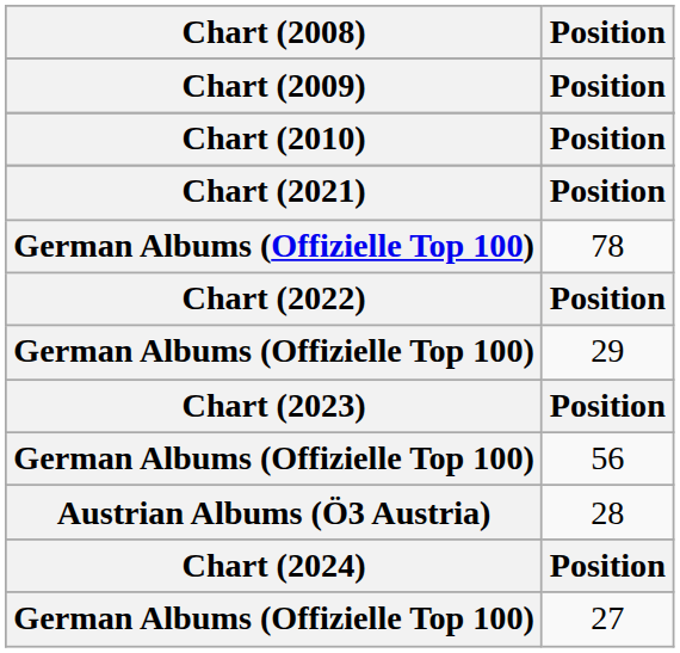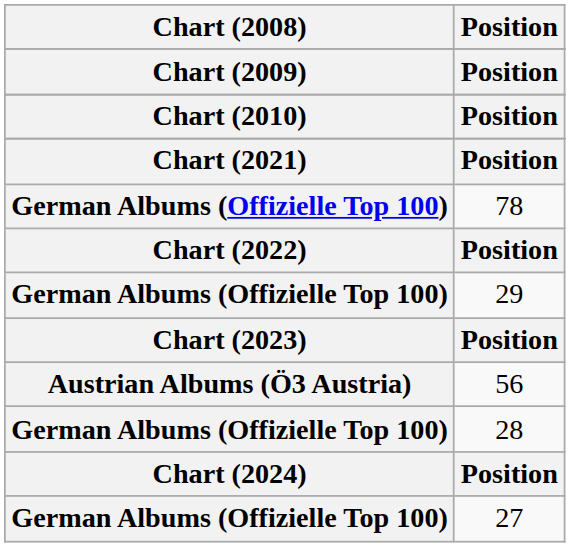56 | Chart (2008): German Albums (Offizielle Top 100) -> Austrian Albums (Ö3 Austria)
28 | Chart (2008): Austrian Albums (Ö3 Austria) -> German Albums (Offizielle Top 100)
